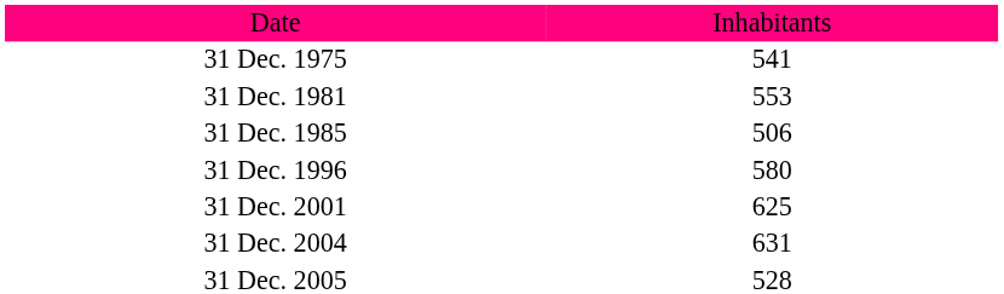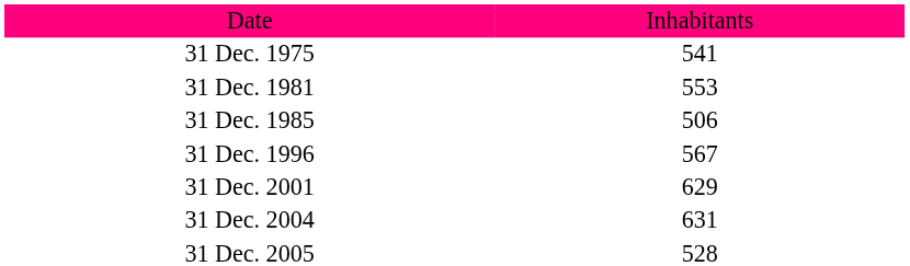31 Dec. 1996 | column 2: 580 -> 567
31 Dec. 2001 | column 2: 625 -> 629
